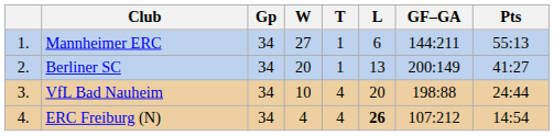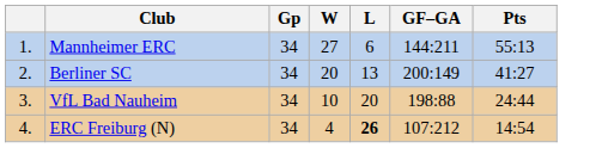- column: T | 1 | 1 | 4 | 4
